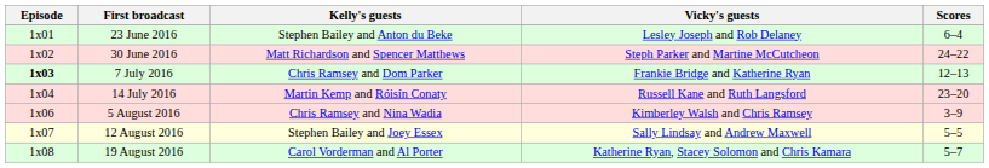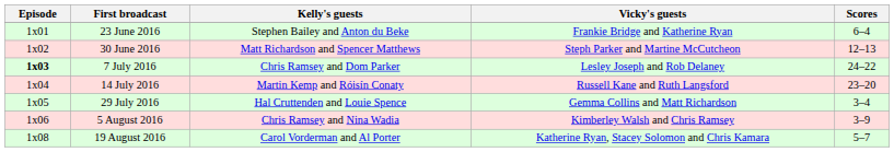23 June 2016 | Vicky's guests: Lesley Joseph and Rob Delaney -> Frankie Bridge and Katherine Ryan
30 June 2016 | Scores: 24–22 -> 12–13
7 July 2016 | Vicky's guests: Frankie Bridge and Katherine Ryan -> Lesley Joseph and Rob Delaney
7 July 2016 | Scores: 12–13 -> 24–22
+ row: 1x05 | 29 July 2016 | Hal Cruttenden and Louie Spence | Gemma Collins and Matt Richardson | 3–4
- row: 1x07 | 12 August 2016 | Stephen Bailey and Joey Essex | Sally Lindsay and Andrew Maxwell | 5–5
